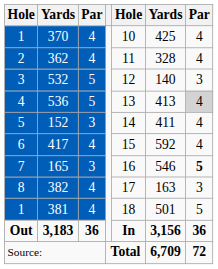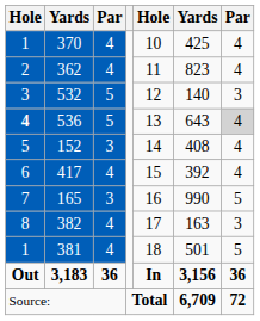362 | column 6: 328 -> 823
536 | column 1: normal -> bold
536 | column 6: 413 -> 643
152 | column 6: 411 -> 408
417 | column 6: 592 -> 392
165 | column 6: 546 -> 990
165 | column 7: bold -> normal
